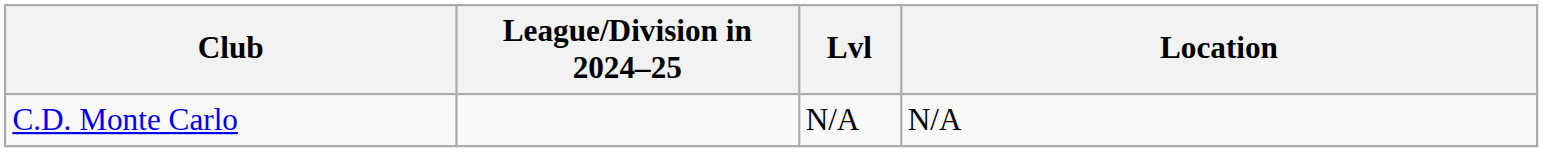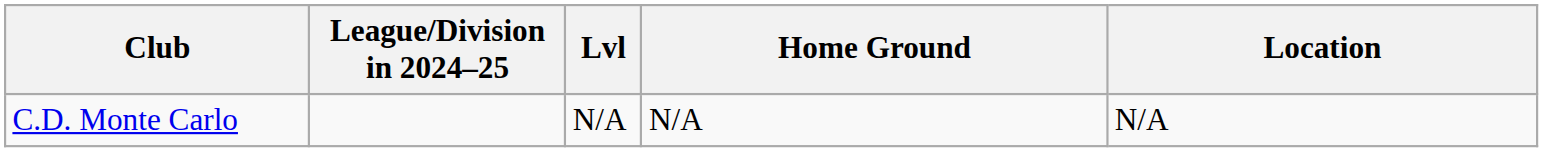+ column: Home Ground | N/A
